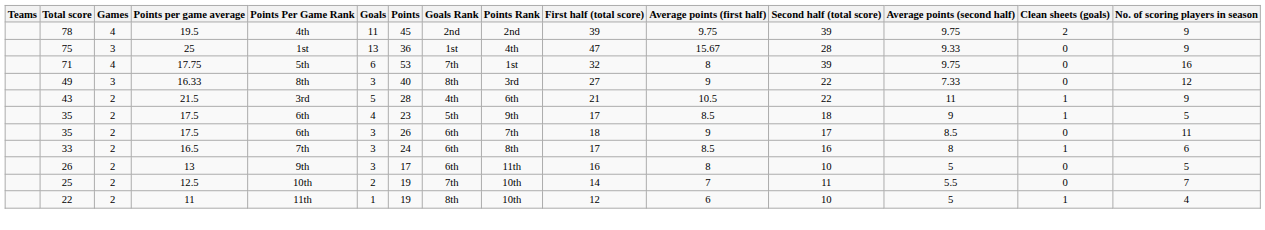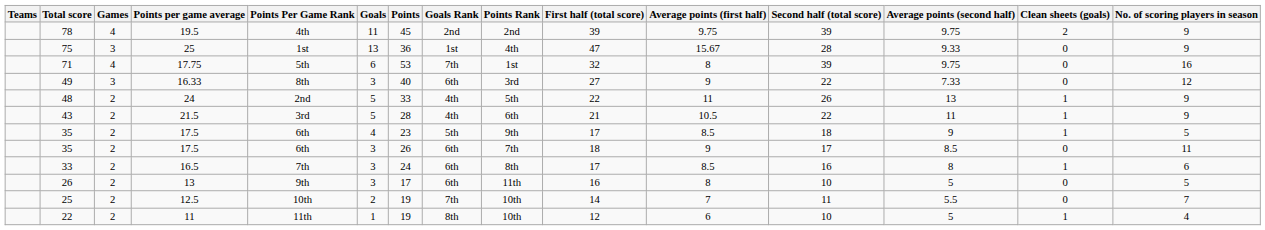49 | Goals Rank: 8th -> 6th
+ row: 48 | 2 | 24 | 2nd | 5 | 33 | 4th | 5th | 22 | 11 | 26 | 13 | 1 | 9
